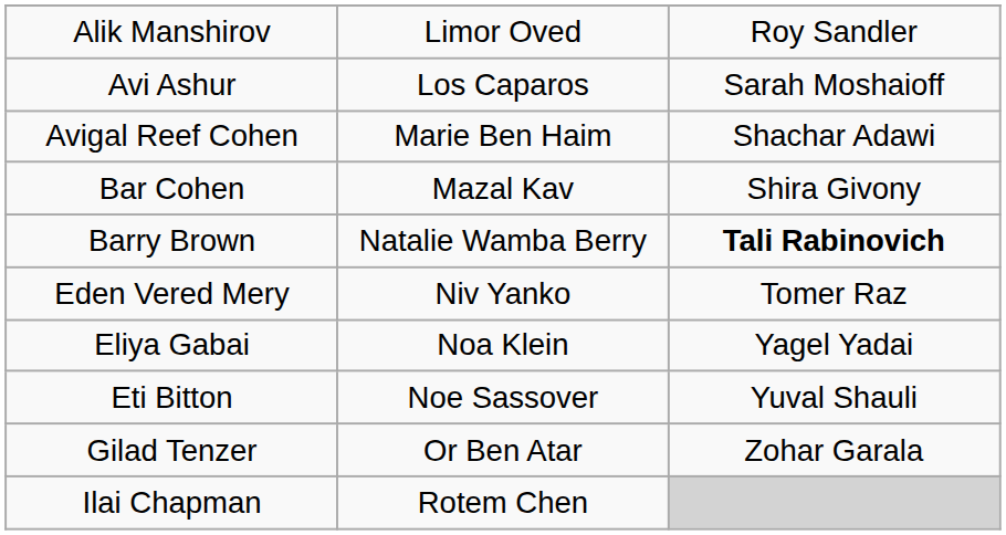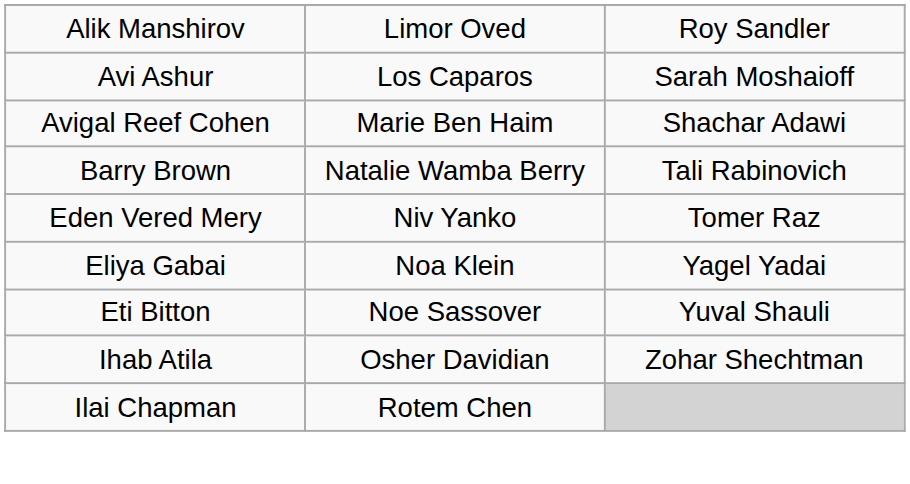- row: Bar Cohen | Mazal Kav | Shira Givony
Barry Brown | column 3: bold -> normal
- row: Gilad Tenzer | Or Ben Atar | Zohar Garala
+ row: Ihab Atila | Osher Davidian | Zohar Shechtman
